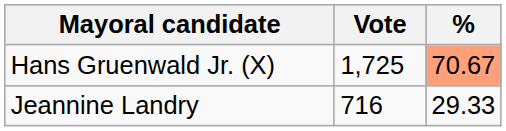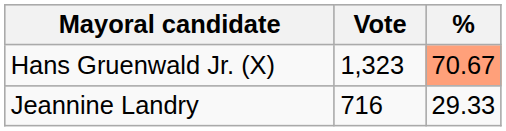Hans Gruenwald Jr. (X) | Vote: 1,725 -> 1,323
